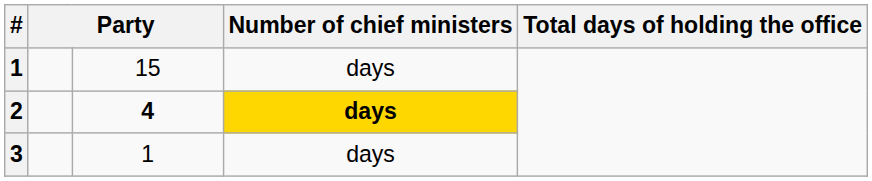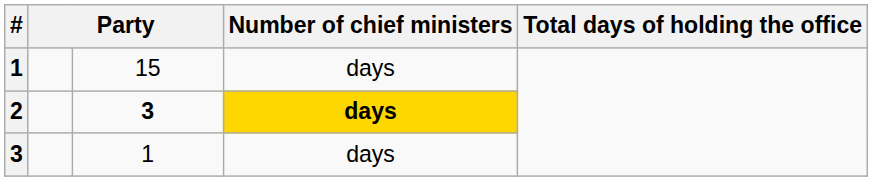2 | column 3: 4 -> 3
